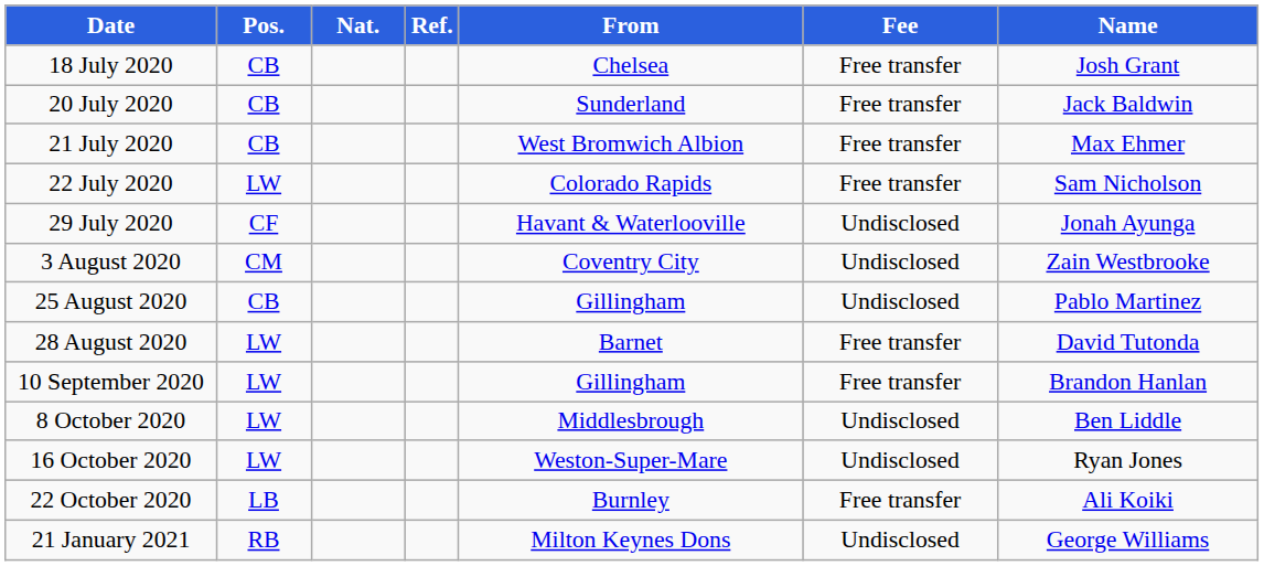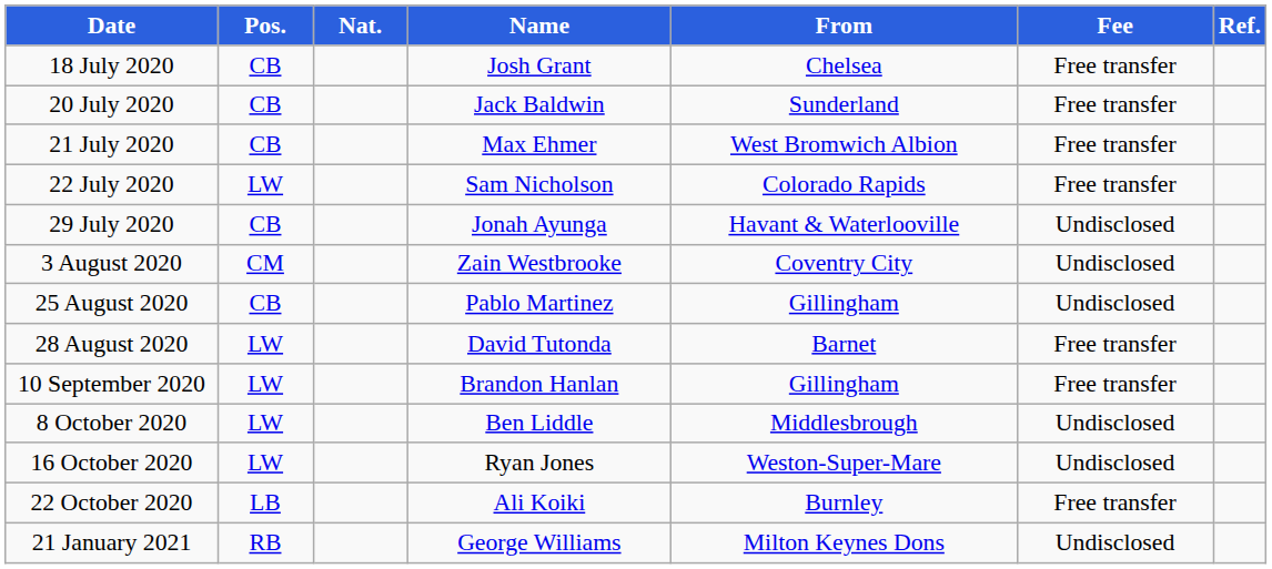columns swapped: Name <-> Ref.
29 July 2020 | Pos.: CF -> CB
